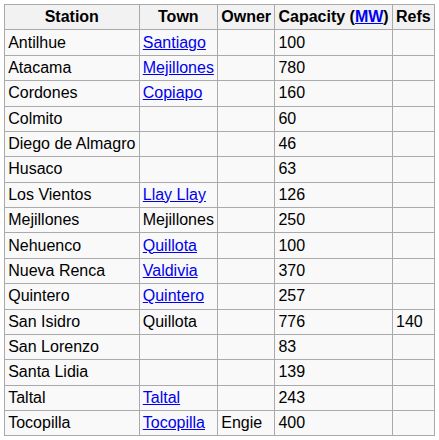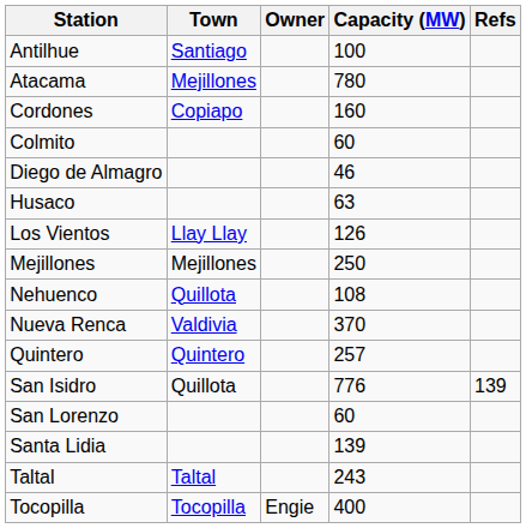Nehuenco | Capacity (MW): 100 -> 108
San Isidro | Refs: 140 -> 139
San Lorenzo | Capacity (MW): 83 -> 60
